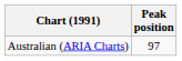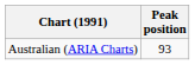Australian (ARIA Charts) | Peak position: 97 -> 93
